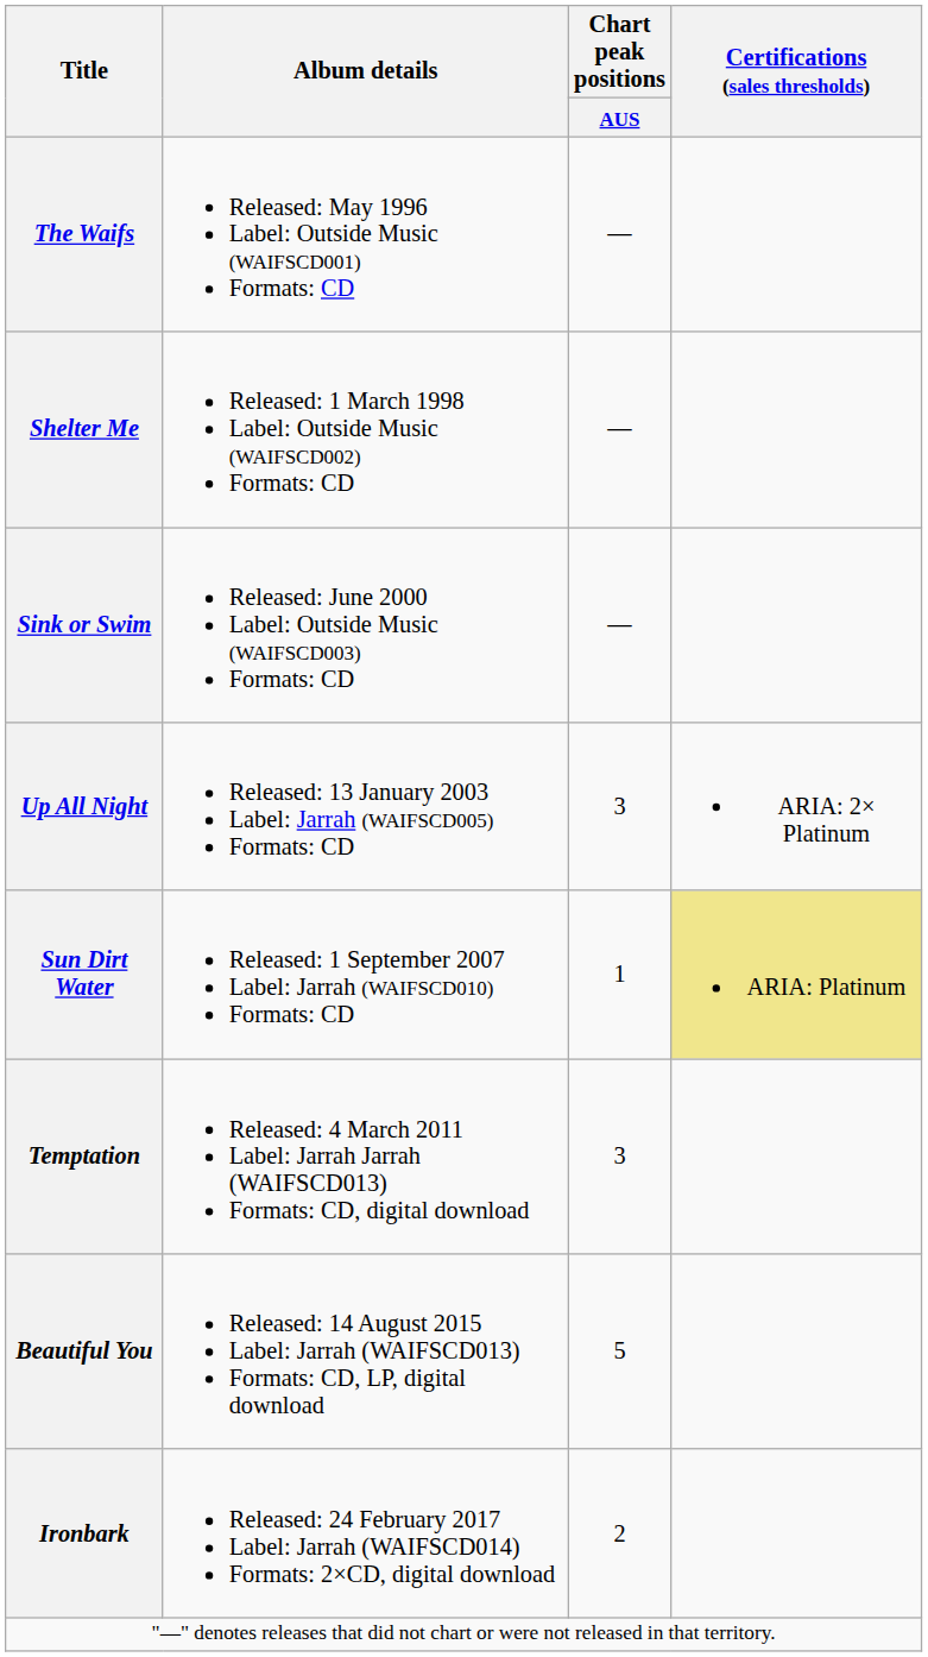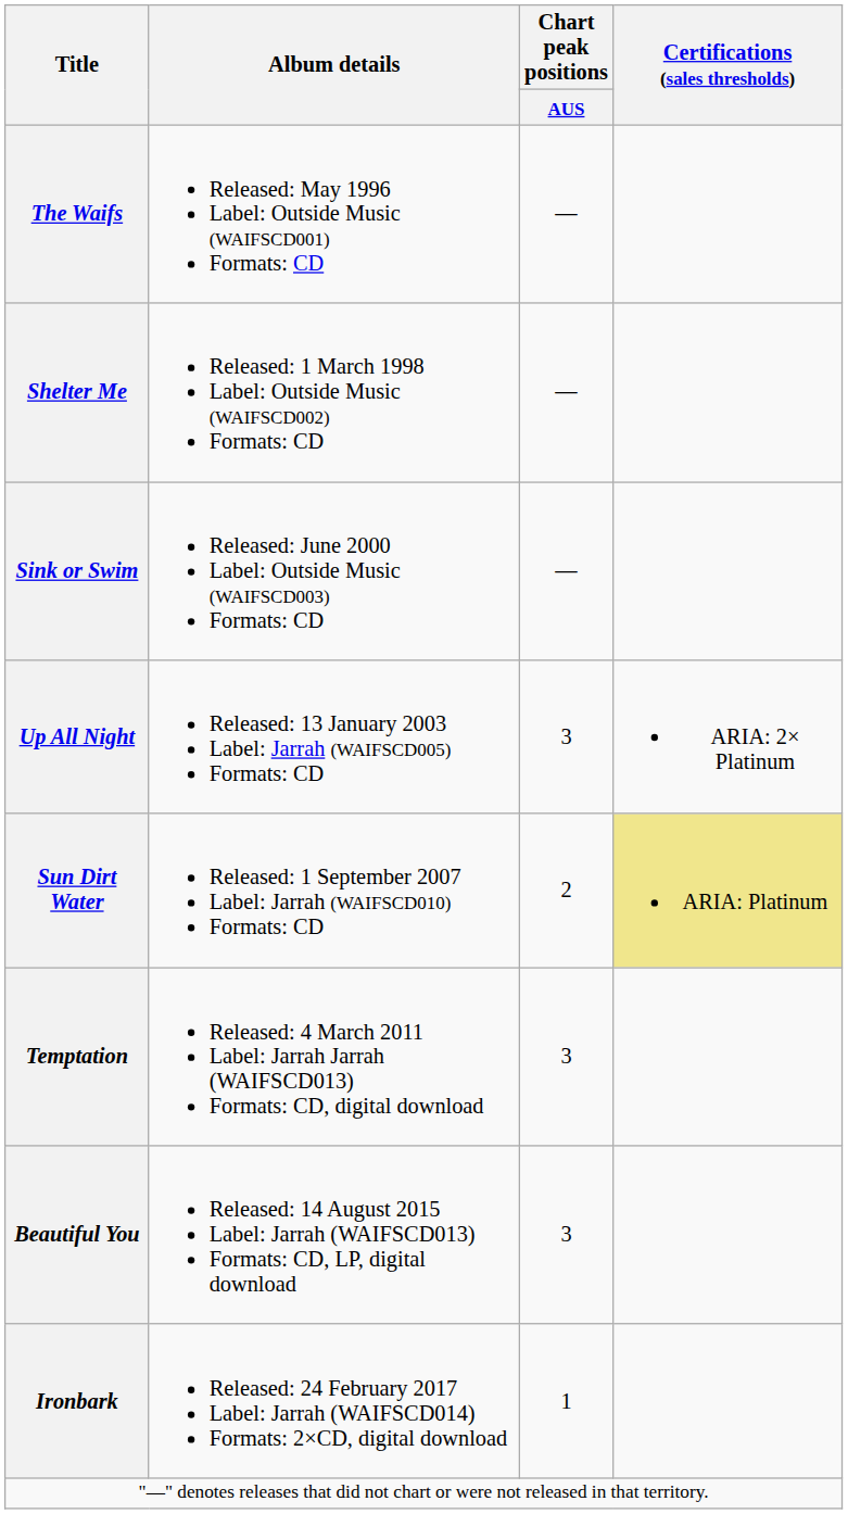Sun Dirt Water | Chart peak positions / AUS: 1 -> 2
Beautiful You | Chart peak positions / AUS: 5 -> 3
Ironbark | Chart peak positions / AUS: 2 -> 1
